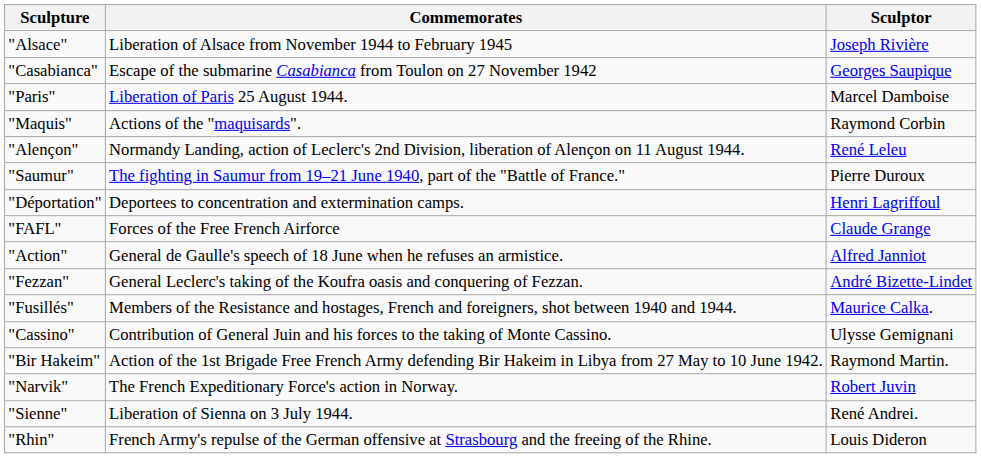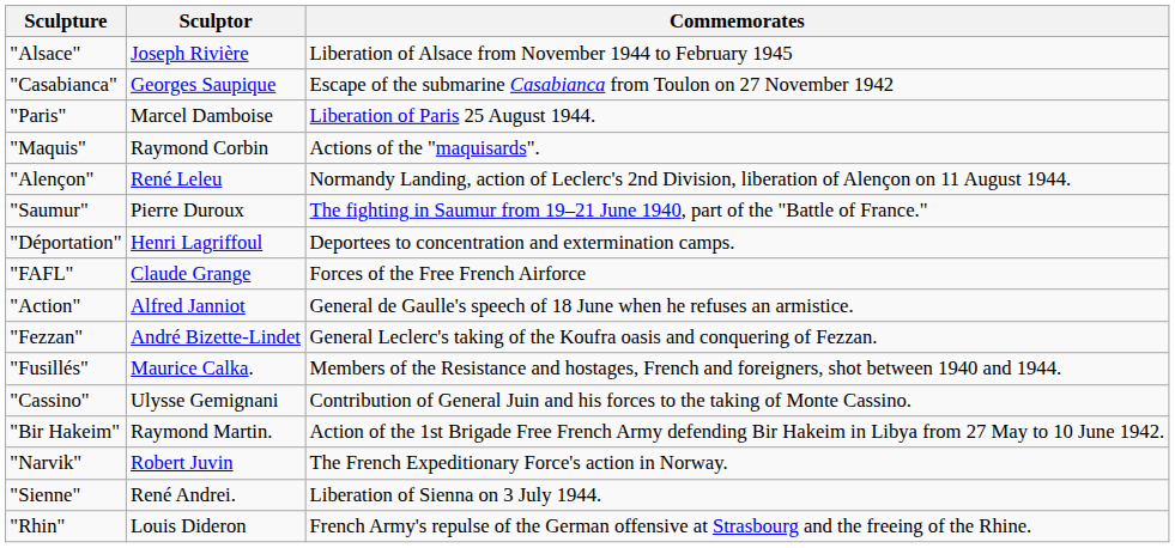columns swapped: Sculptor <-> Commemorates
